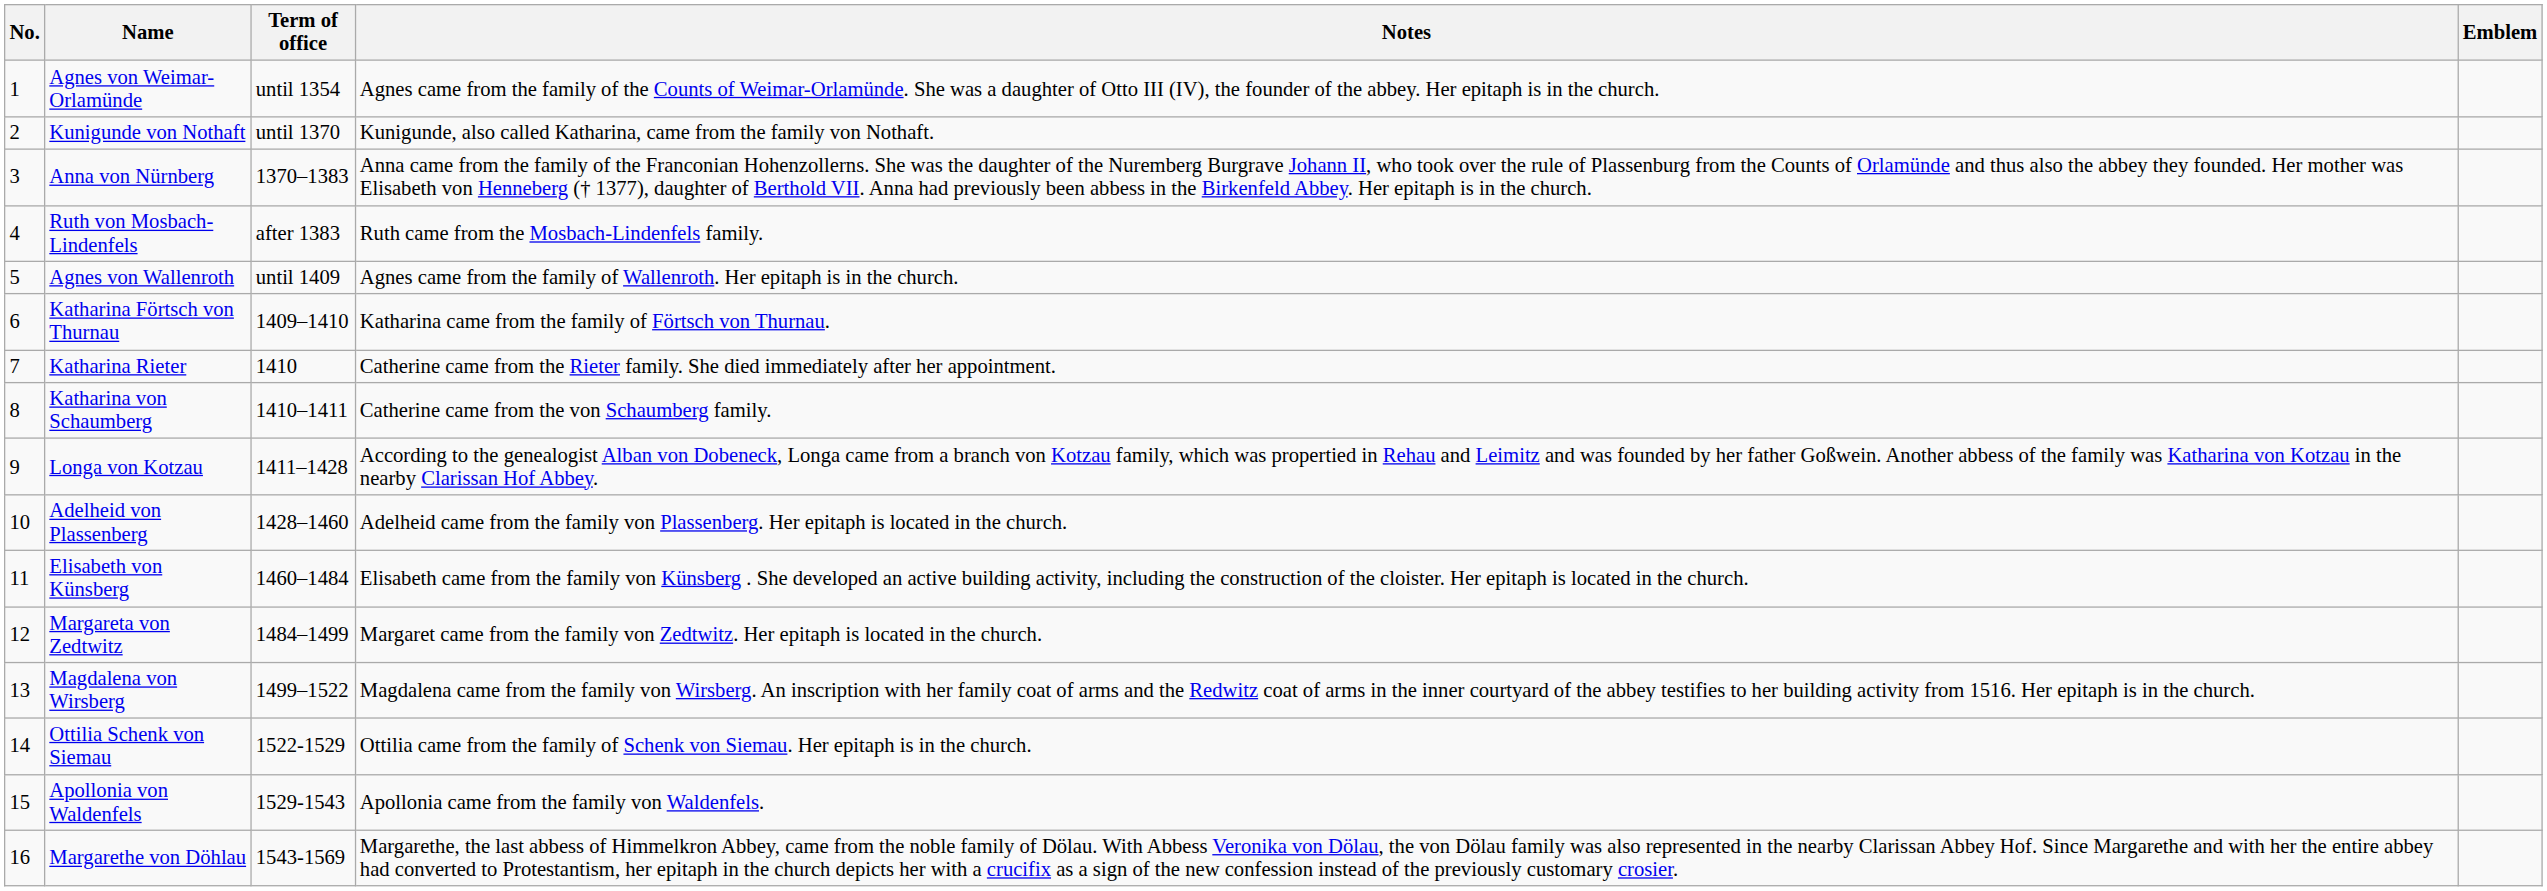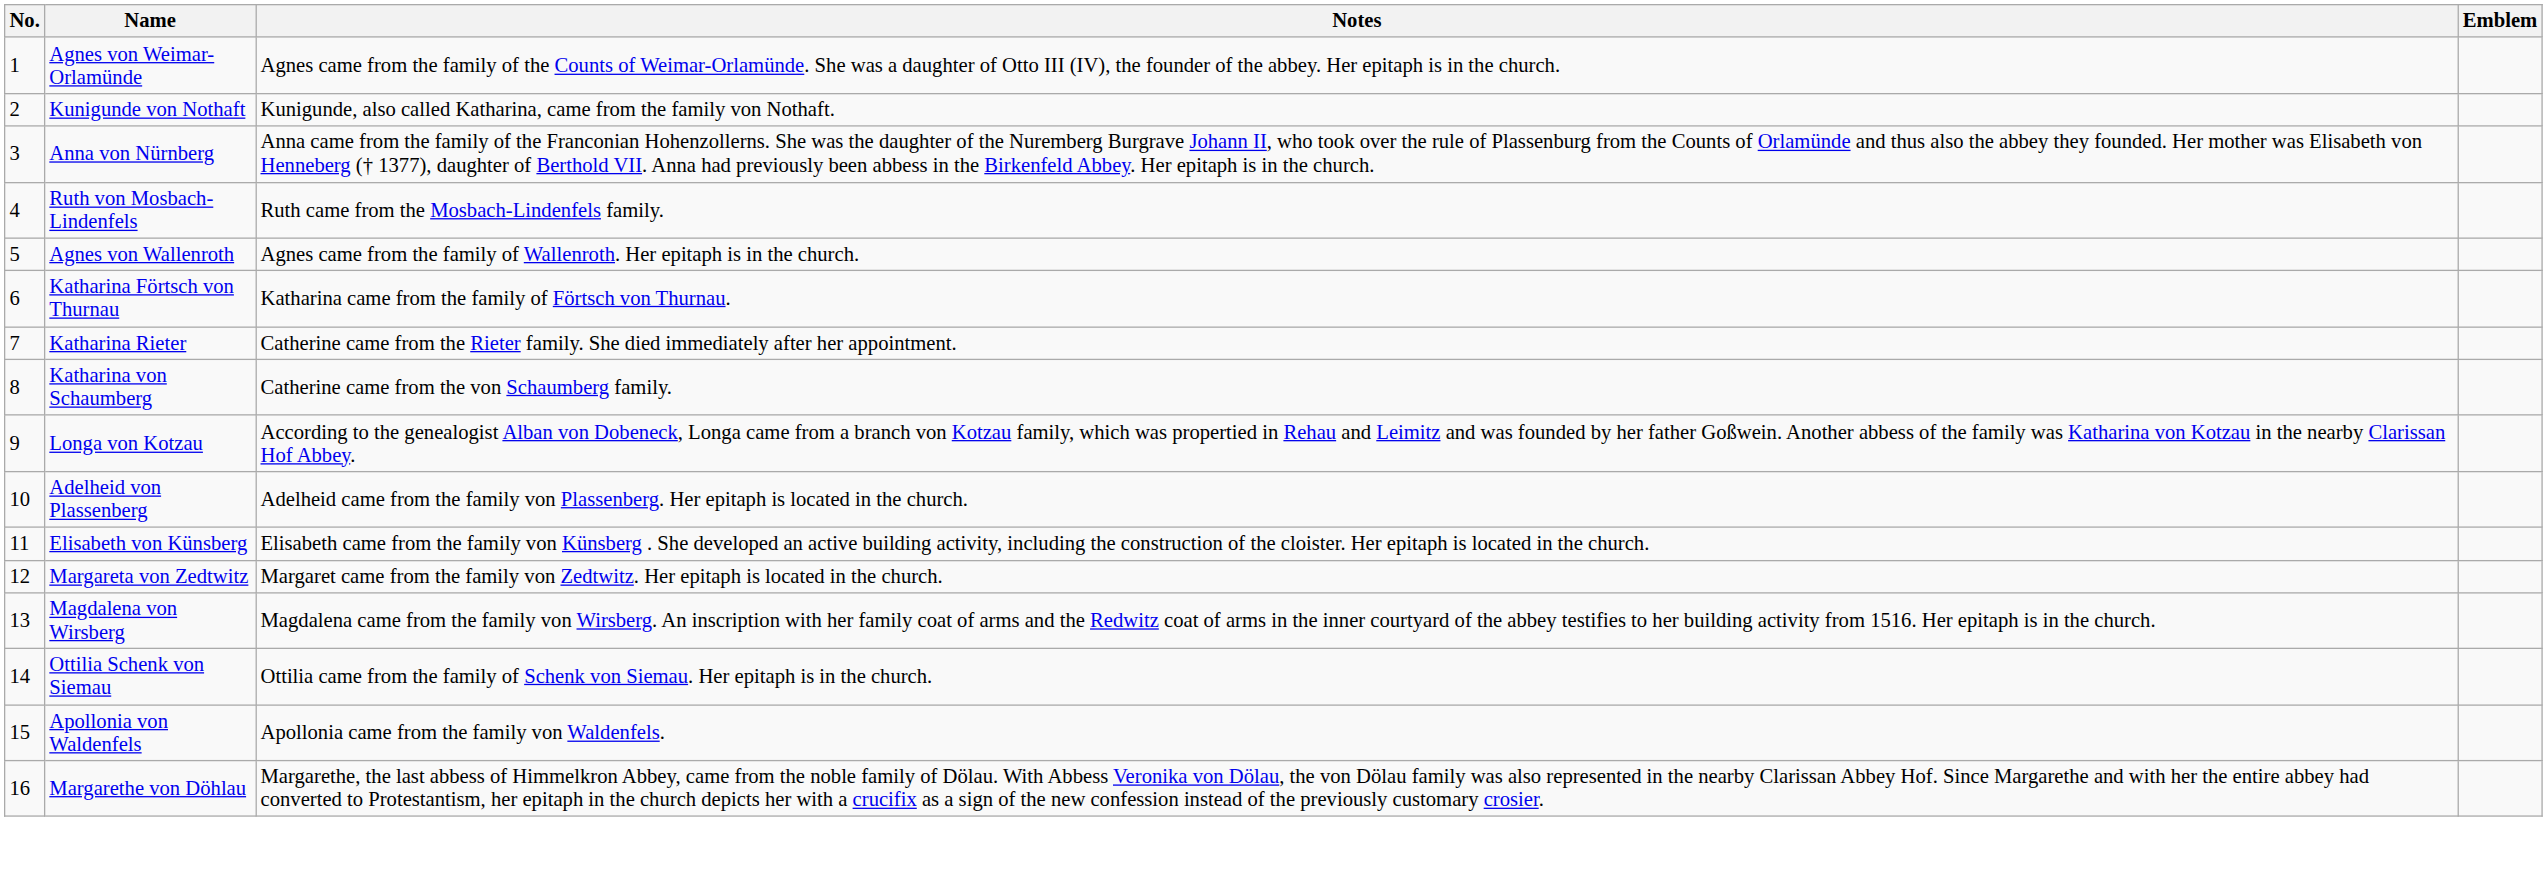- column: Term of office | until 1354 | until 1370 | 1370–1383 | after 1383 | until 1409 | 1409–1410 | 1410 | 1410–1411 | 1411–1428 | 1428–1460 | 1460–1484 | 1484–1499 | 1499–1522 | 1522-1529 | 1529-1543 | 1543-1569
